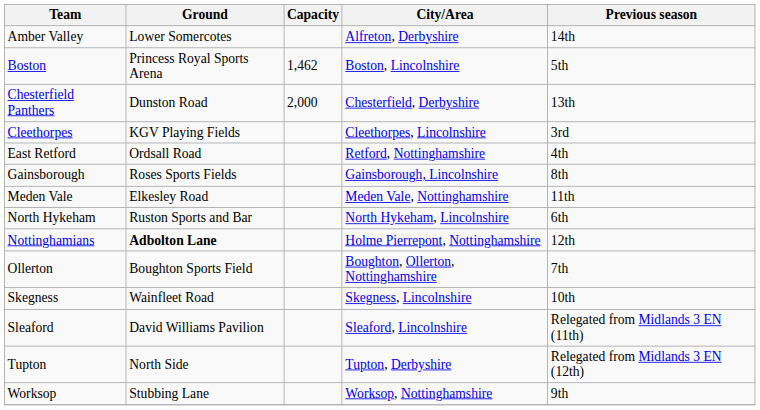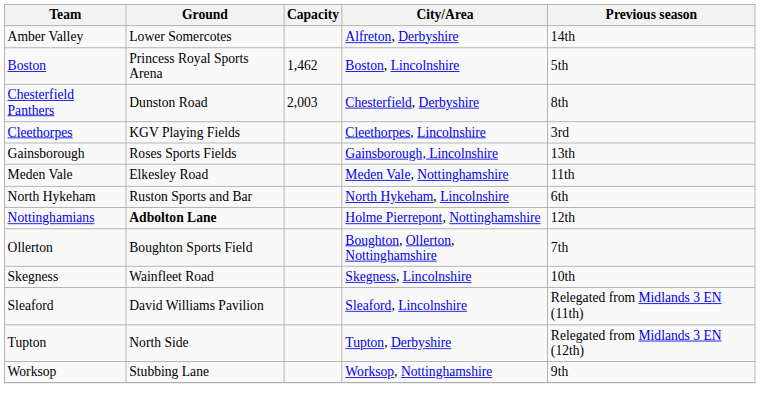Chesterfield Panthers | Capacity: 2,000 -> 2,003
Chesterfield Panthers | Previous season: 13th -> 8th
- row: East Retford | Ordsall Road | Retford, Nottinghamshire | 4th
Gainsborough | Previous season: 8th -> 13th
